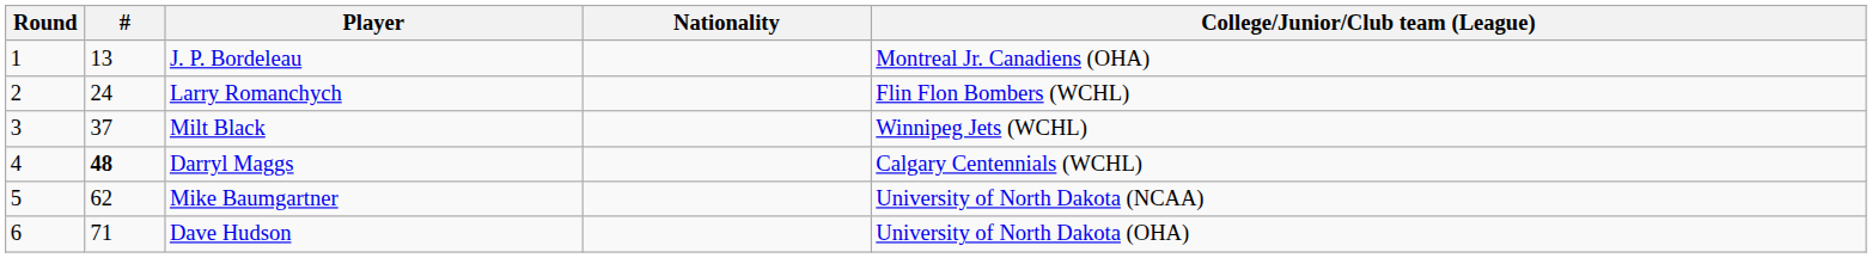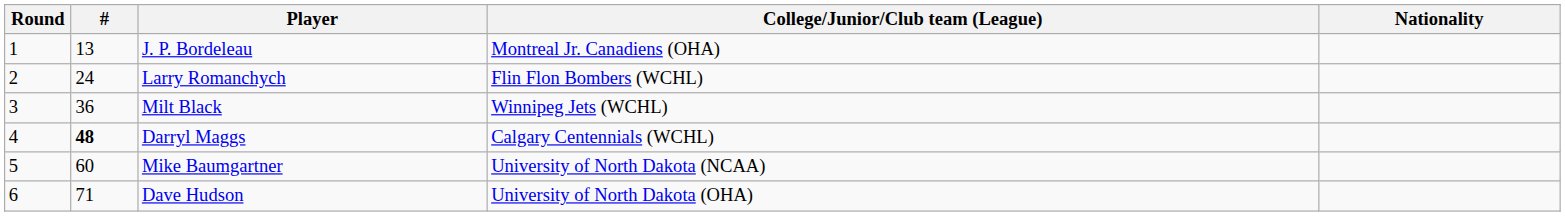columns swapped: Nationality <-> College/Junior/Club team (League)
Milt Black | #: 37 -> 36
Mike Baumgartner | #: 62 -> 60
